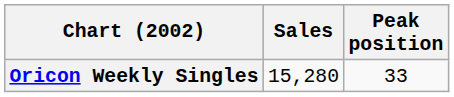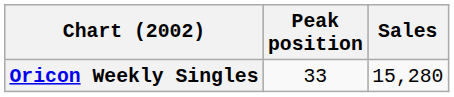columns swapped: Peak position <-> Sales
